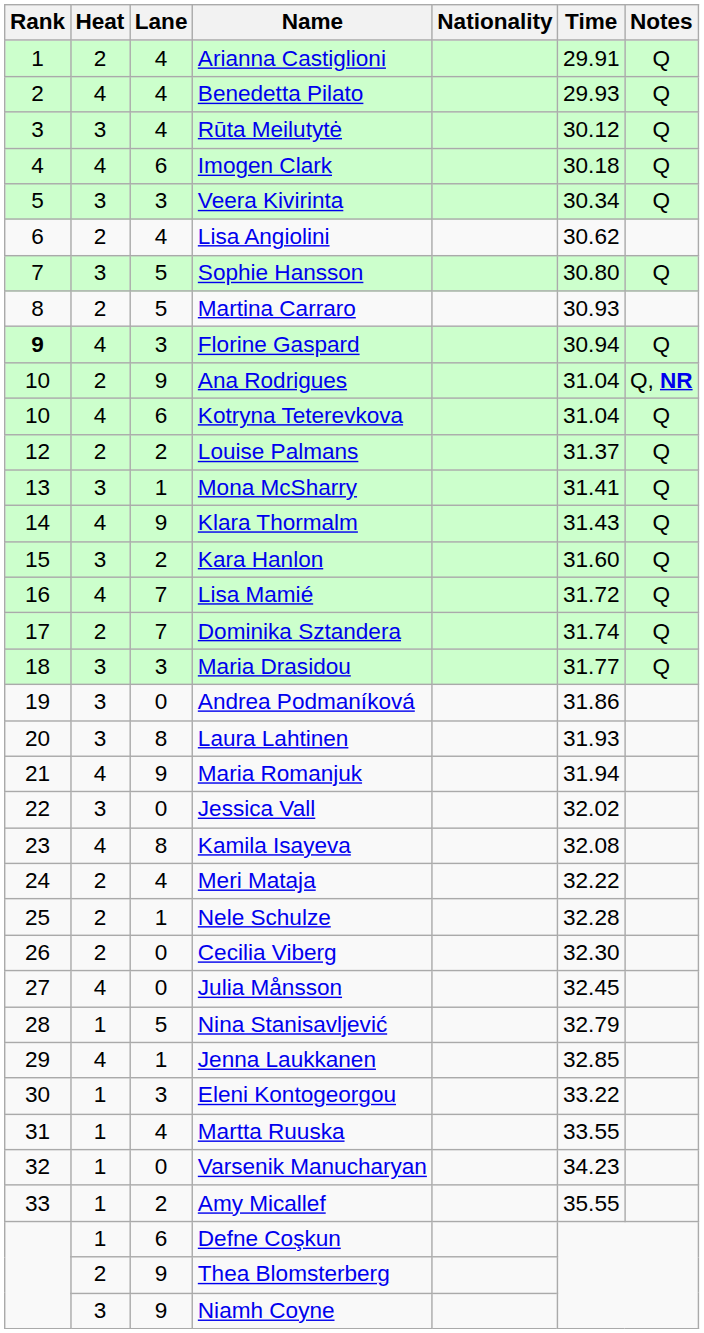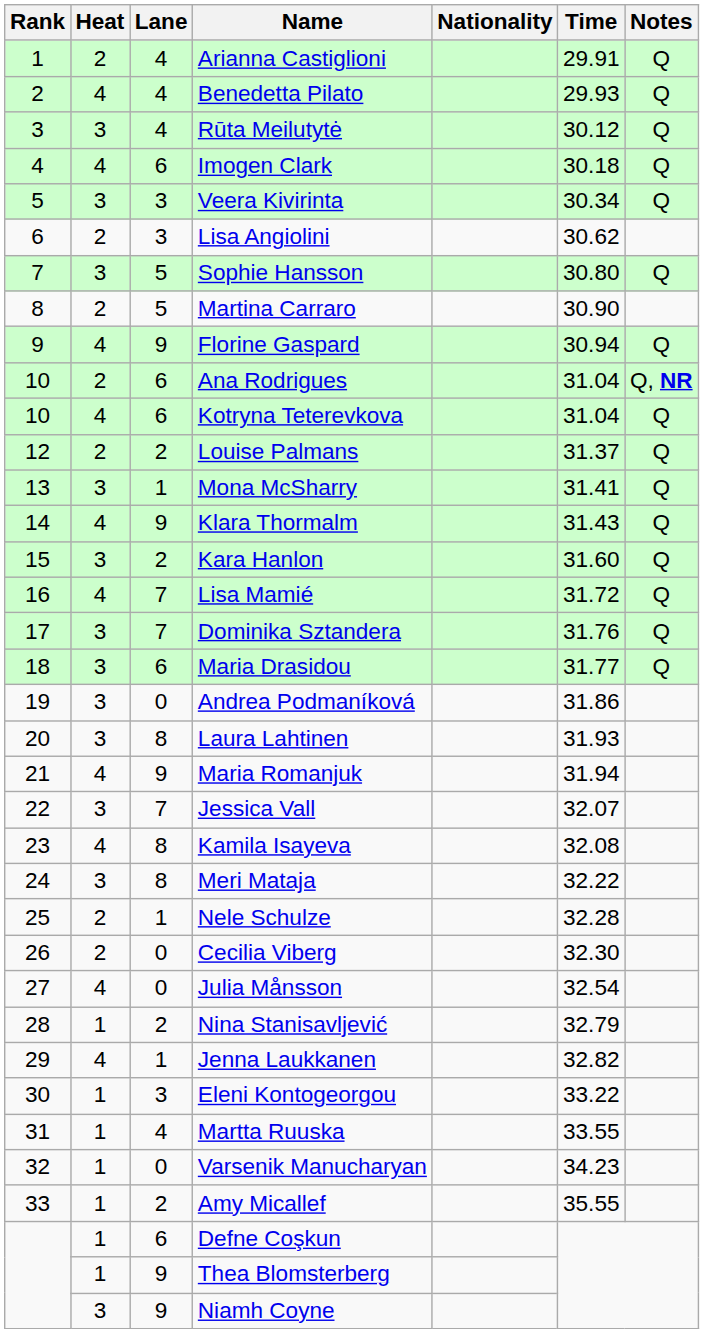Lisa Angiolini | Lane: 4 -> 3
Martina Carraro | Time: 30.93 -> 30.90
Florine Gaspard | Rank: bold -> normal
Florine Gaspard | Lane: 3 -> 9
Ana Rodrigues | Lane: 9 -> 6
Dominika Sztandera | Heat: 2 -> 3
Dominika Sztandera | Time: 31.74 -> 31.76
Maria Drasidou | Lane: 3 -> 6
Jessica Vall | Lane: 0 -> 7
Jessica Vall | Time: 32.02 -> 32.07
Meri Mataja | Heat: 2 -> 3
Meri Mataja | Lane: 4 -> 8
Julia Månsson | Time: 32.45 -> 32.54
Nina Stanisavljević | Lane: 5 -> 2
Jenna Laukkanen | Time: 32.85 -> 32.82
Thea Blomsterberg | Heat: 2 -> 1
